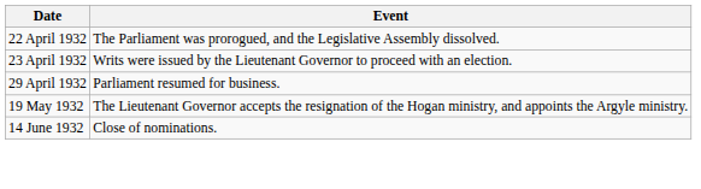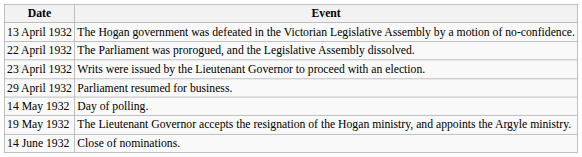+ row: 13 April 1932 | The Hogan government was defeated in the Victorian Legislative Assembly by a motion of no-confidence.
+ row: 14 May 1932 | Day of polling.
